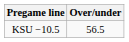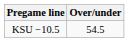KSU −10.5 | Over/under: 56.5 -> 54.5
